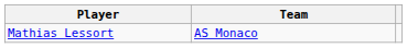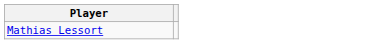- column: Team | AS Monaco
